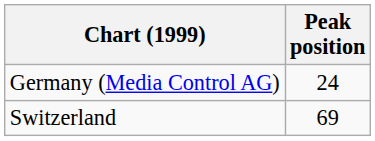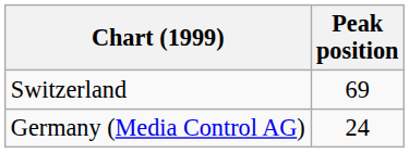rows swapped: Germany (Media Control AG) <-> Switzerland
